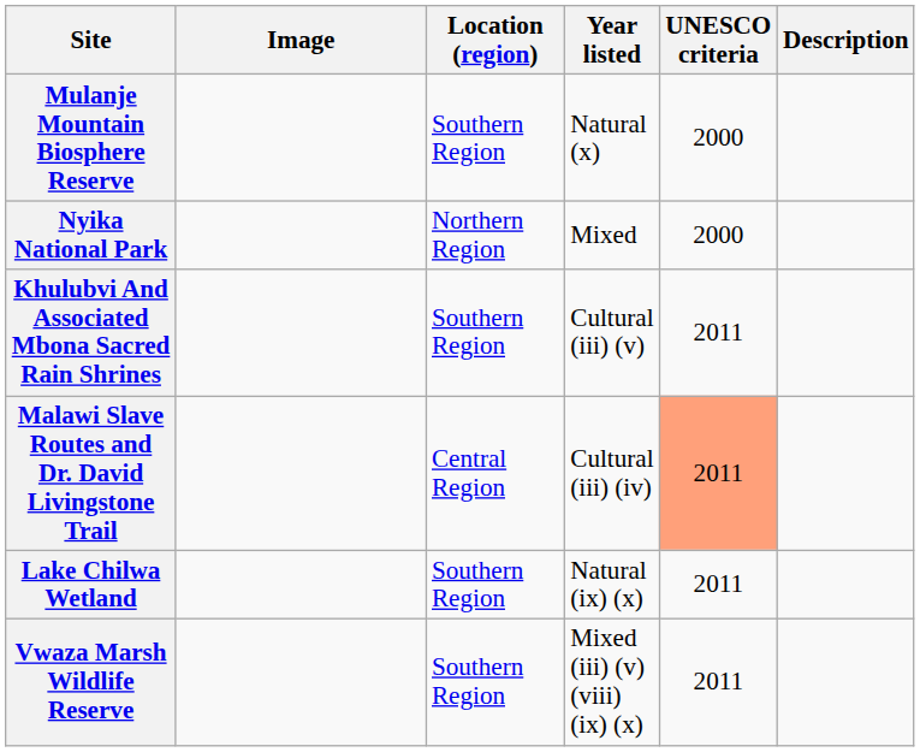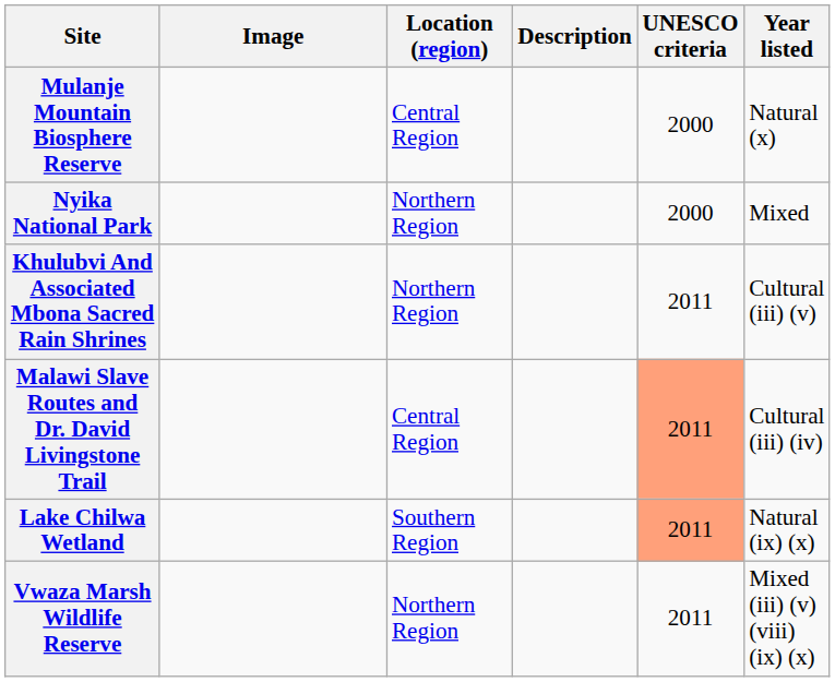columns swapped: Year listed <-> Description
Mulanje Mountain Biosphere Reserve | Location (region): Southern Region -> Central Region
Khulubvi And Associated Mbona Sacred Rain Shrines | Location (region): Southern Region -> Northern Region
Lake Chilwa Wetland | UNESCO criteria: no background -> lightsalmon background
Vwaza Marsh Wildlife Reserve | Location (region): Southern Region -> Northern Region
